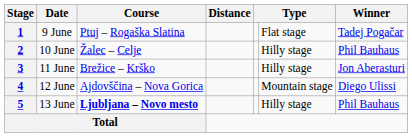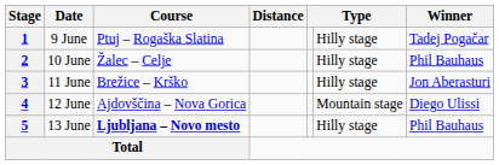1 | column 6: Flat stage -> Hilly stage
